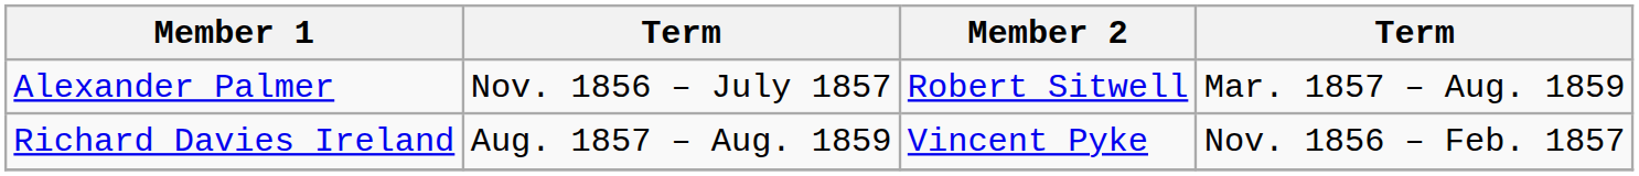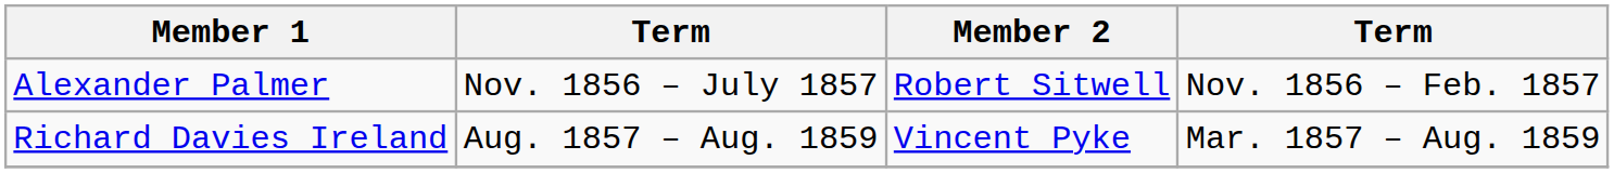Alexander Palmer | column 4: Mar. 1857 – Aug. 1859 -> Nov. 1856 – Feb. 1857
Richard Davies Ireland | column 4: Nov. 1856 – Feb. 1857 -> Mar. 1857 – Aug. 1859
